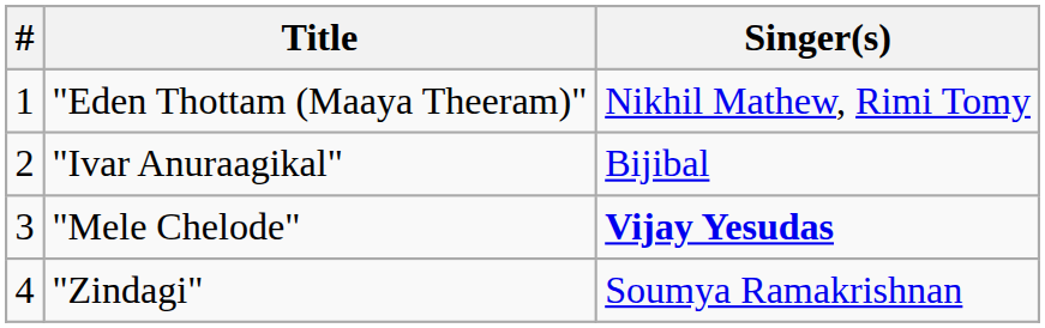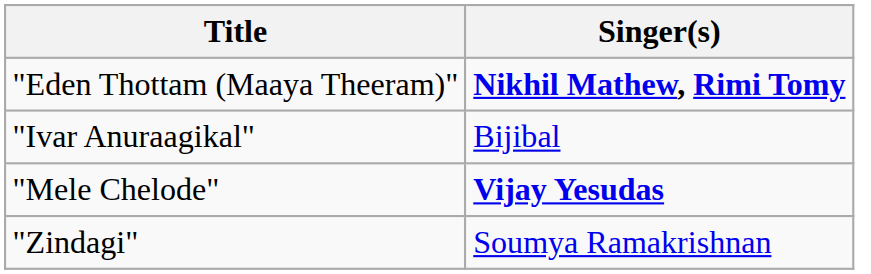- column: # | 1 | 2 | 3 | 4
"Eden Thottam (Maaya Theeram)" | Singer(s): normal -> bold
